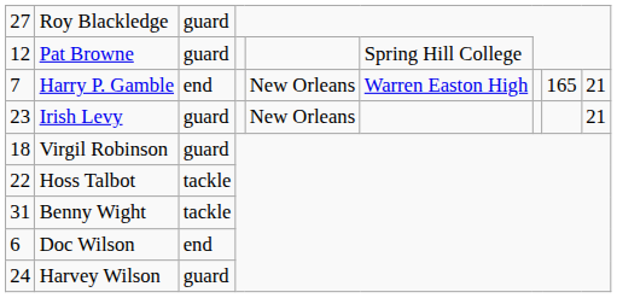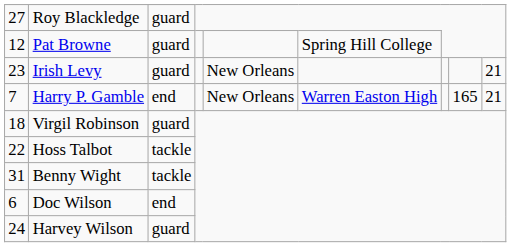rows swapped: Harry P. Gamble <-> Irish Levy
